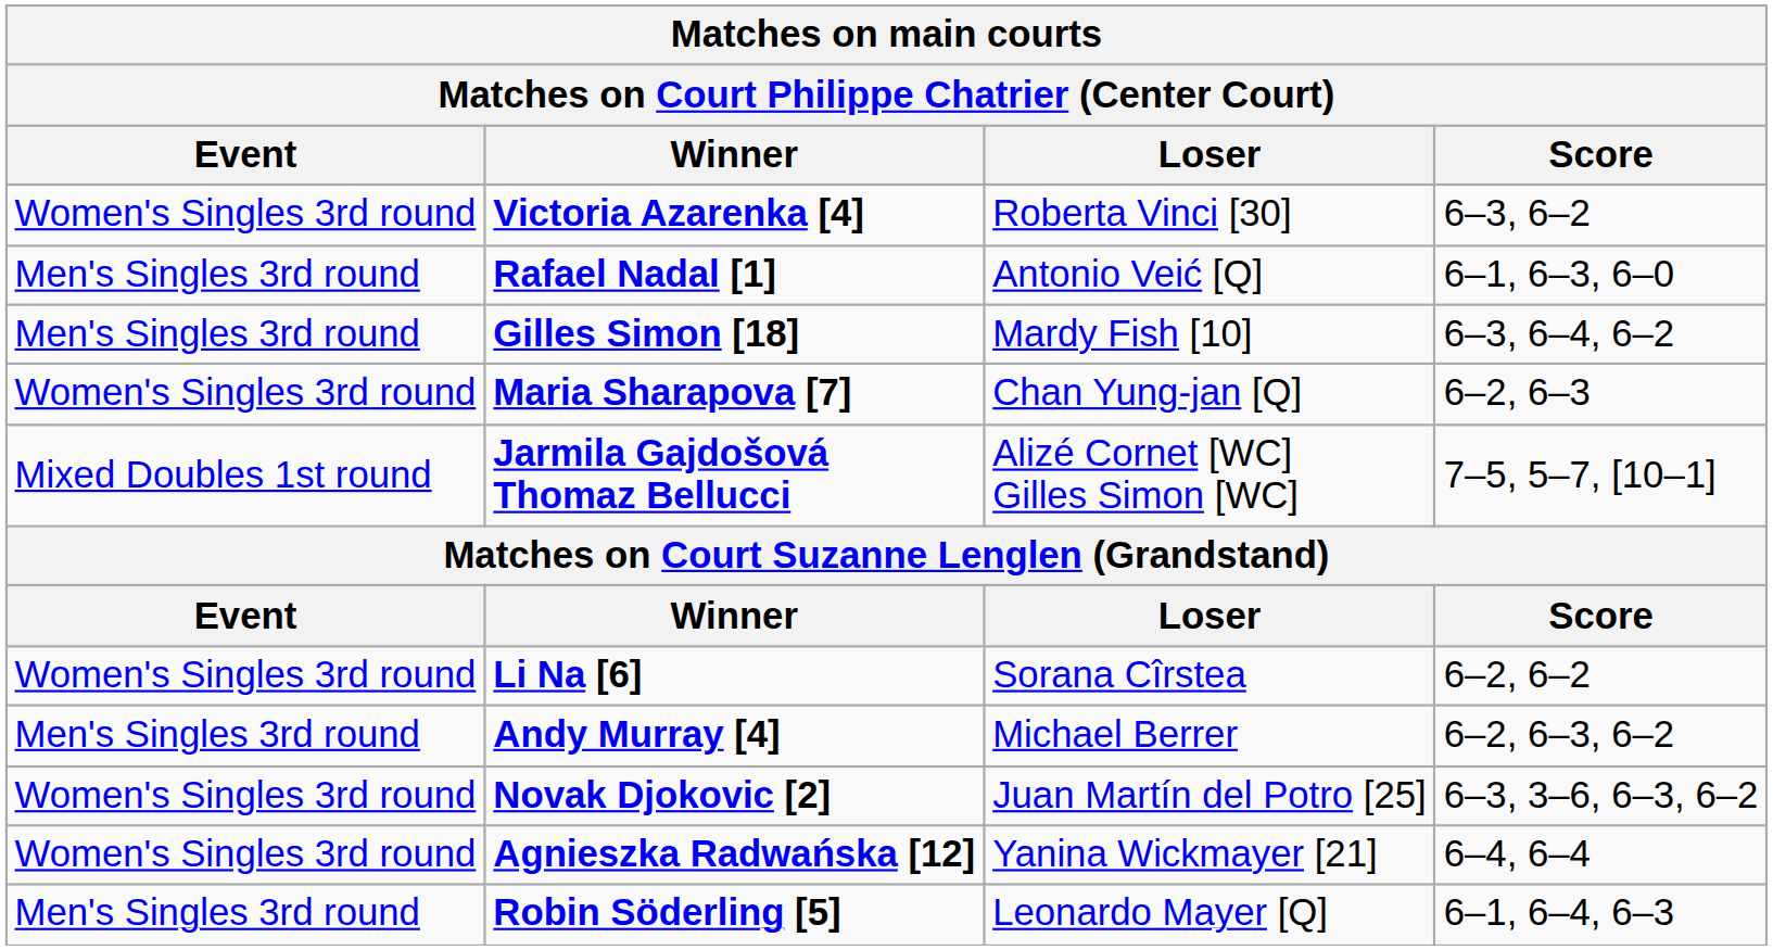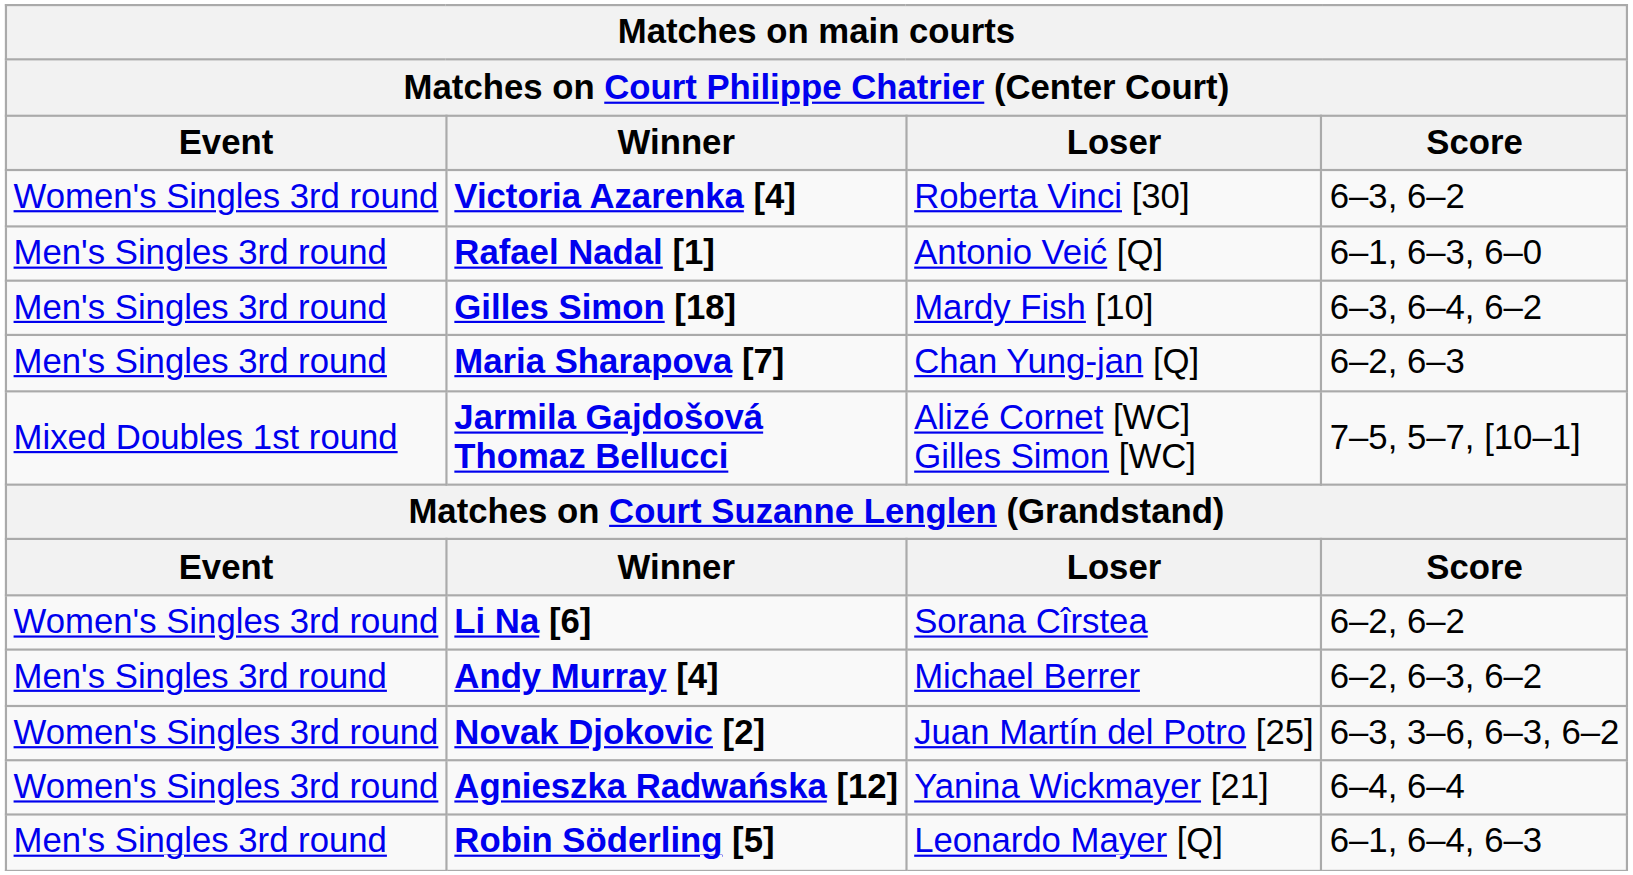Maria Sharapova [7] | Event: Women's Singles 3rd round -> Men's Singles 3rd round
